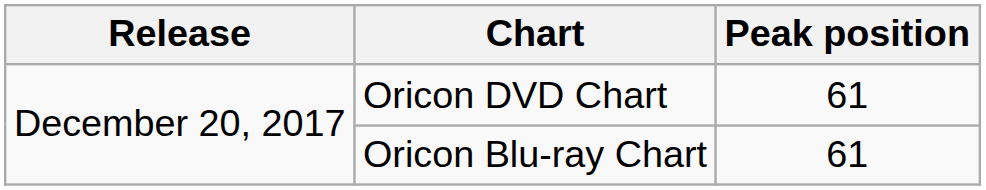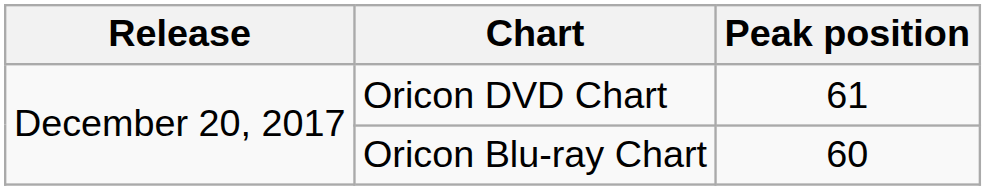Oricon Blu-ray Chart | Peak position: 61 -> 60
